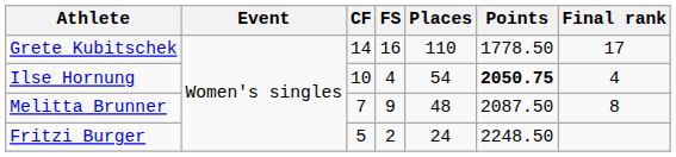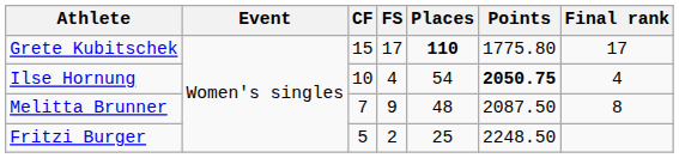Grete Kubitschek | CF: 14 -> 15
Grete Kubitschek | FS: 16 -> 17
Grete Kubitschek | Places: normal -> bold
Grete Kubitschek | Points: 1778.50 -> 1775.80
Fritzi Burger | Places: 24 -> 25
